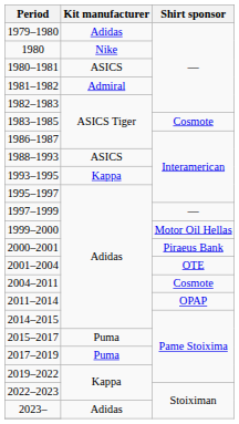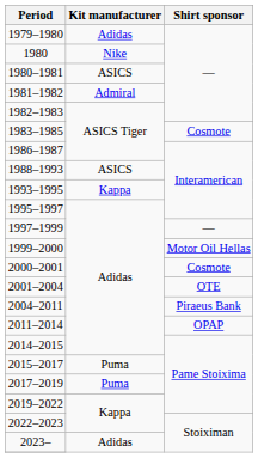2000–2001 | Shirt sponsor: Piraeus Bank -> Cosmote
2004–2011 | Shirt sponsor: Cosmote -> Piraeus Bank
